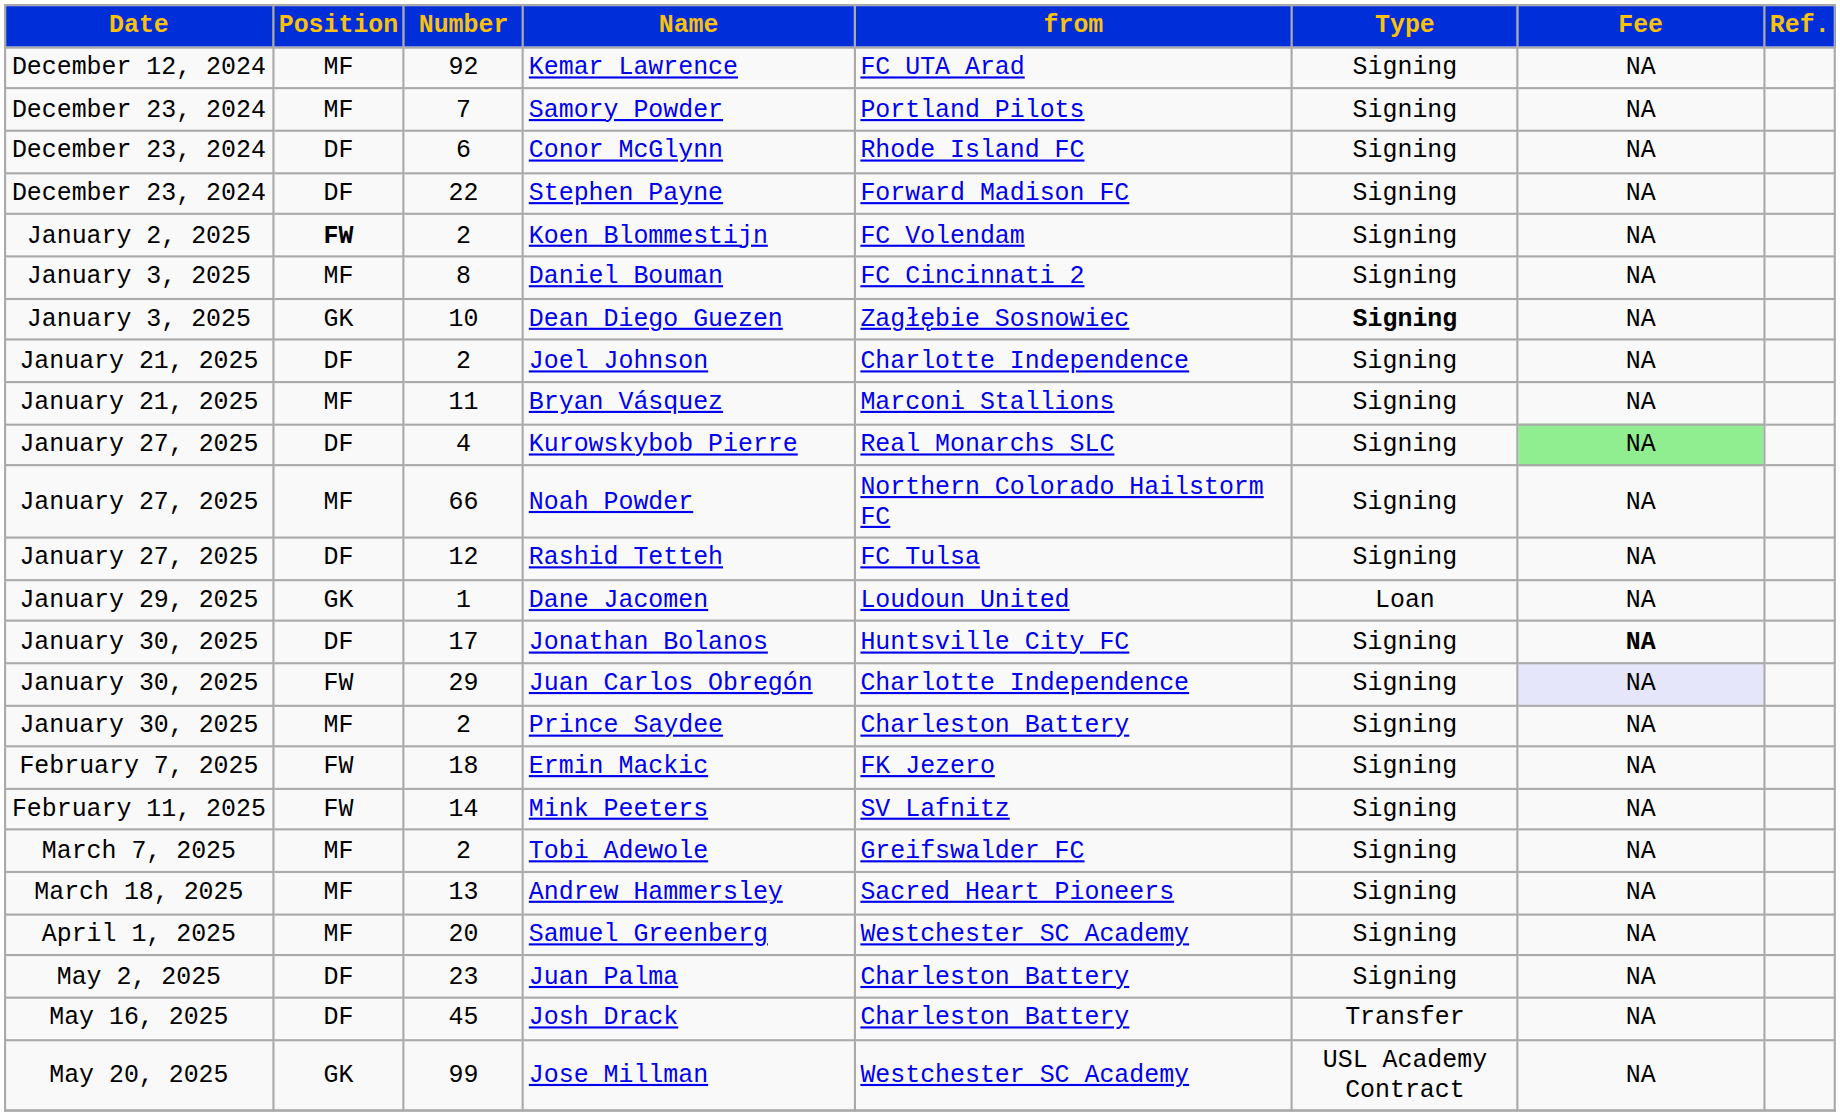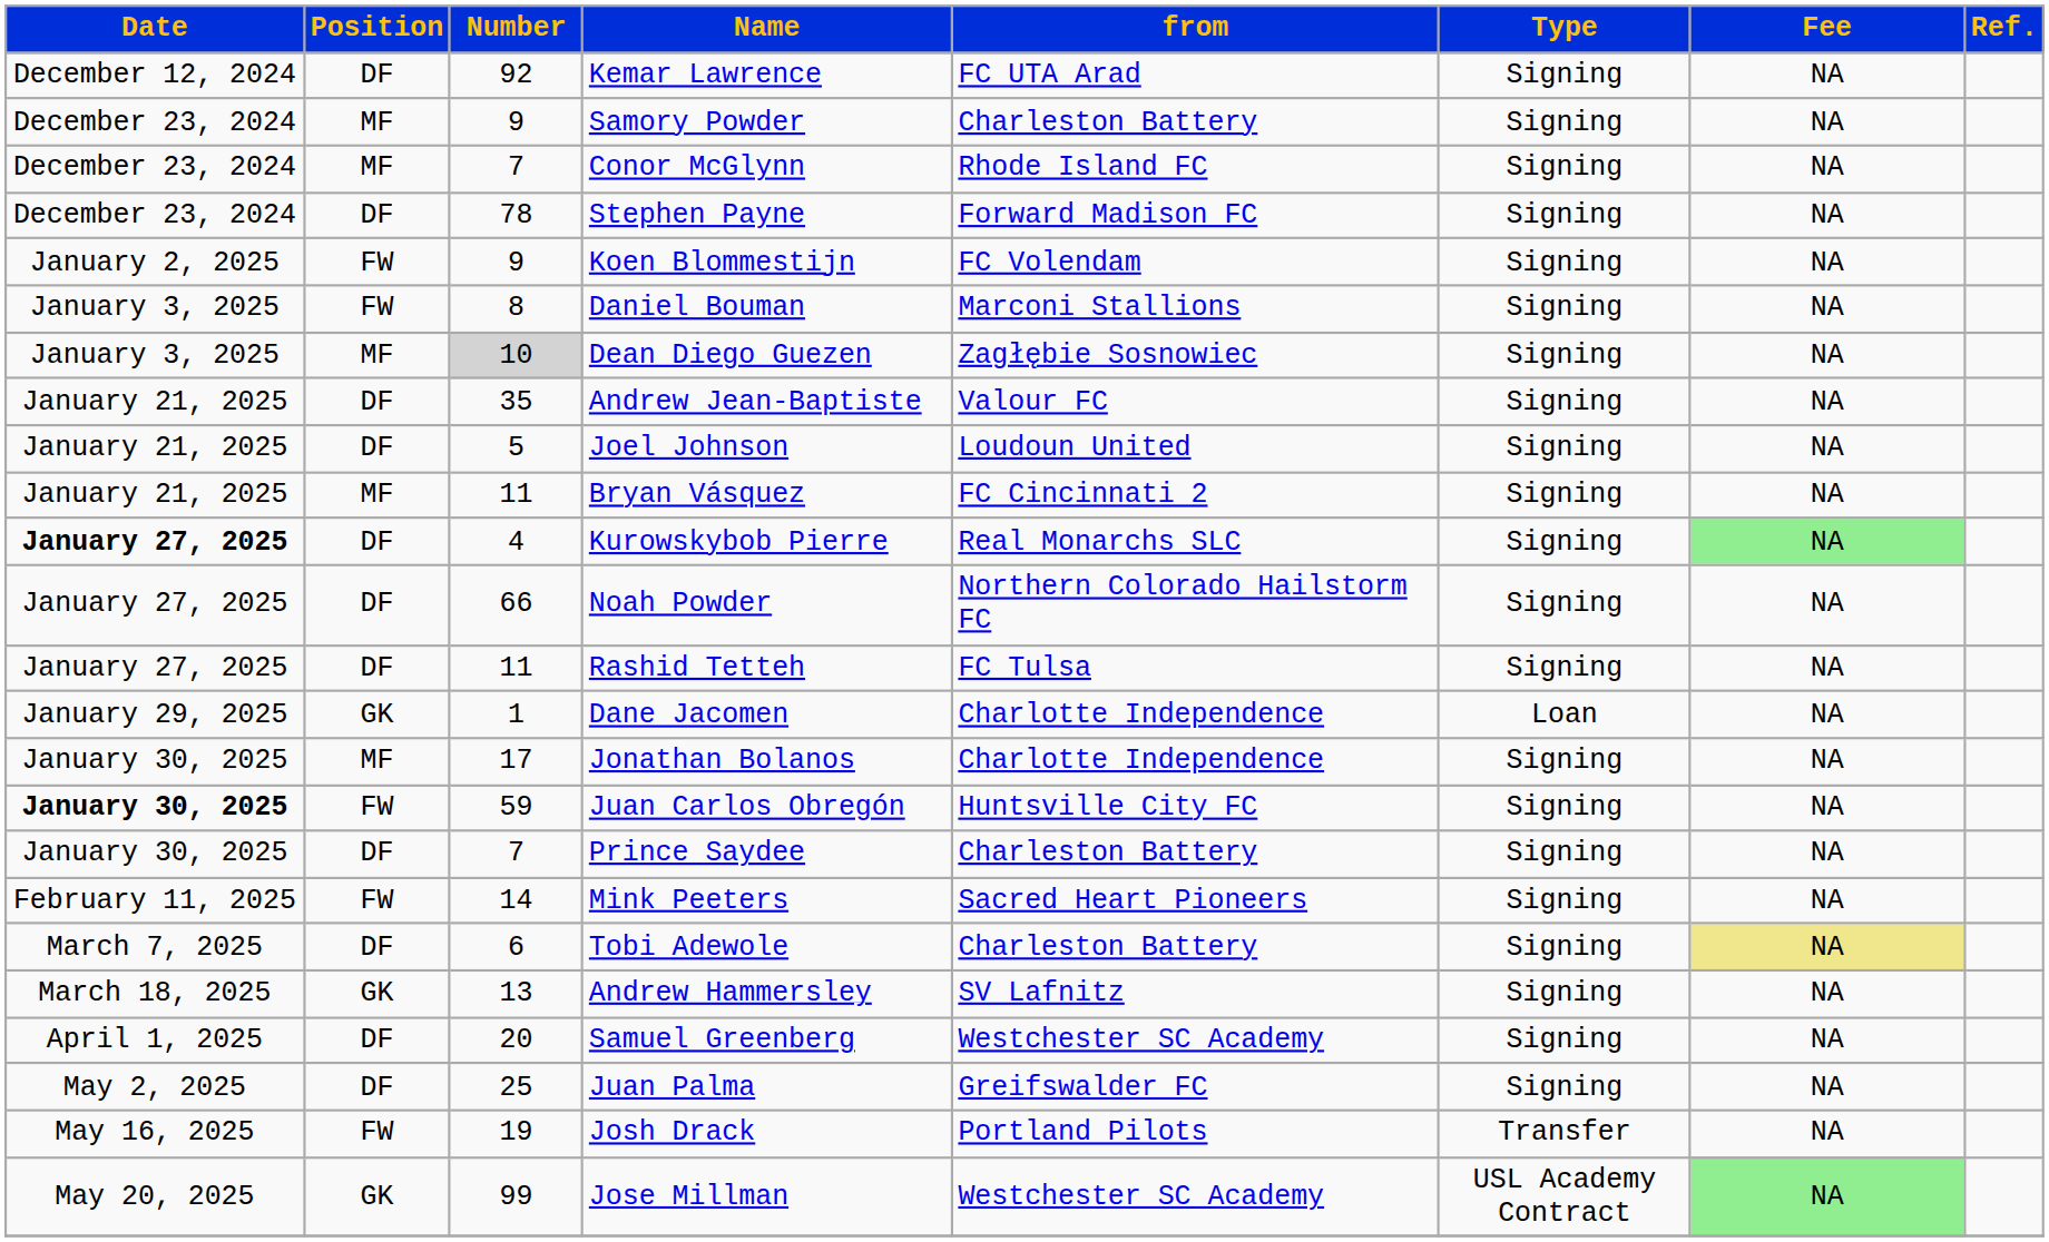Kemar Lawrence | Position: MF -> DF
Samory Powder | Number: 7 -> 9
Samory Powder | from: Portland Pilots -> Charleston Battery
Conor McGlynn | Position: DF -> MF
Conor McGlynn | Number: 6 -> 7
Stephen Payne | Number: 22 -> 78
Koen Blommestijn | Position: bold -> normal
Koen Blommestijn | Number: 2 -> 9
Daniel Bouman | Position: MF -> FW
Daniel Bouman | from: FC Cincinnati 2 -> Marconi Stallions
Dean Diego Guezen | Position: GK -> MF
Dean Diego Guezen | Number: no background -> lightgrey background
Dean Diego Guezen | Type: bold -> normal
+ row: January 21, 2025 | DF | 35 | Andrew Jean-Baptiste | Valour FC | Signing | NA
Joel Johnson | Number: 2 -> 5
Joel Johnson | from: Charlotte Independence -> Loudoun United
Bryan Vásquez | from: Marconi Stallions -> FC Cincinnati 2
Kurowskybob Pierre | Date: normal -> bold
Noah Powder | Position: MF -> DF
Rashid Tetteh | Number: 12 -> 11
Dane Jacomen | from: Loudoun United -> Charlotte Independence
Jonathan Bolanos | Position: DF -> MF
Jonathan Bolanos | from: Huntsville City FC -> Charlotte Independence
Jonathan Bolanos | Fee: bold -> normal
Juan Carlos Obregón | Date: normal -> bold
Juan Carlos Obregón | Number: 29 -> 59
Juan Carlos Obregón | from: Charlotte Independence -> Huntsville City FC
Juan Carlos Obregón | Fee: lavender background -> no background
Prince Saydee | Position: MF -> DF
Prince Saydee | Number: 2 -> 7
- row: February 7, 2025 | FW | 18 | Ermin Mackic | FK Jezero | Signing | NA
Mink Peeters | from: SV Lafnitz -> Sacred Heart Pioneers
Tobi Adewole | Position: MF -> DF
Tobi Adewole | Number: 2 -> 6
Tobi Adewole | from: Greifswalder FC -> Charleston Battery
Tobi Adewole | Fee: no background -> khaki background
Andrew Hammersley | Position: MF -> GK
Andrew Hammersley | from: Sacred Heart Pioneers -> SV Lafnitz
Samuel Greenberg | Position: MF -> DF
Juan Palma | Number: 23 -> 25
Juan Palma | from: Charleston Battery -> Greifswalder FC
Josh Drack | Position: DF -> FW
Josh Drack | Number: 45 -> 19
Josh Drack | from: Charleston Battery -> Portland Pilots
Jose Millman | Fee: no background -> lightgreen background
